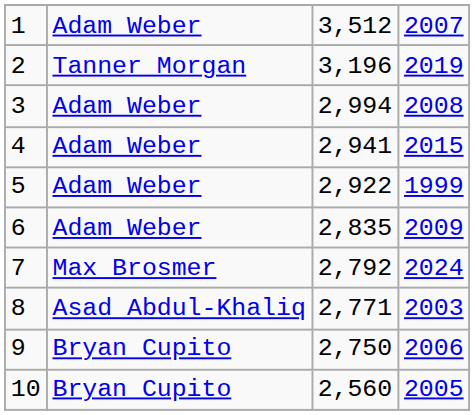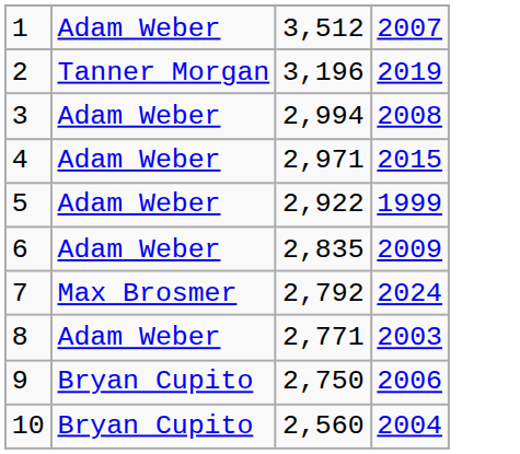4 | column 3: 2,941 -> 2,971
8 | column 2: Asad Abdul-Khaliq -> Adam Weber
10 | column 4: 2005 -> 2004
